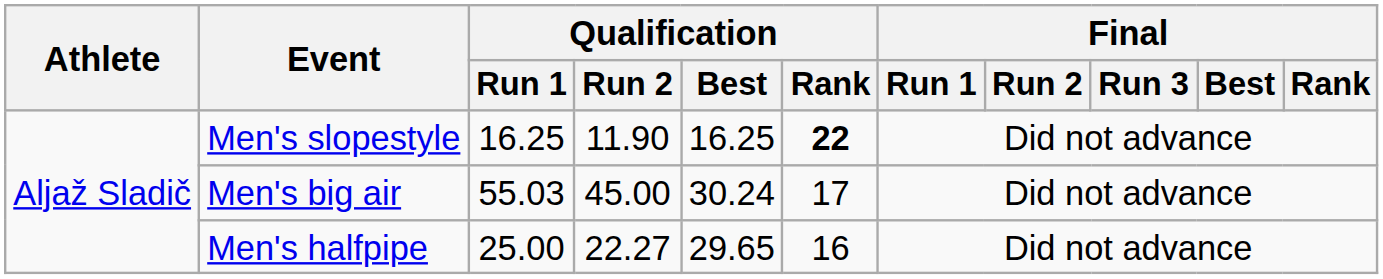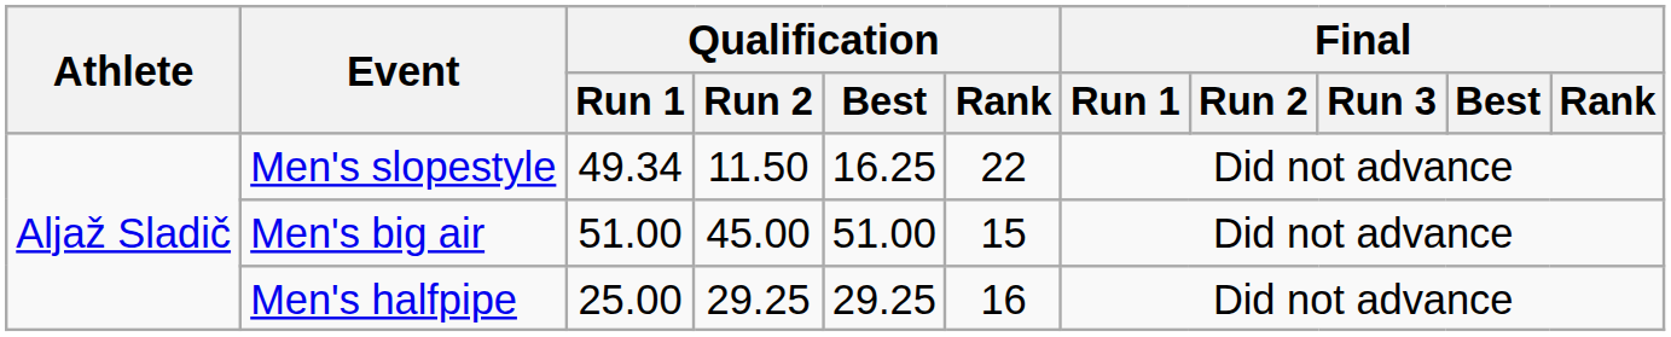Men's slopestyle | Qualification / Run 1: 16.25 -> 49.34
Men's slopestyle | Qualification / Run 2: 11.90 -> 11.50
Men's slopestyle | Qualification / Rank: bold -> normal
Men's big air | Qualification / Run 1: 55.03 -> 51.00
Men's big air | Qualification / Best: 30.24 -> 51.00
Men's big air | Qualification / Rank: 17 -> 15
Men's halfpipe | Qualification / Run 2: 22.27 -> 29.25
Men's halfpipe | Qualification / Best: 29.65 -> 29.25
